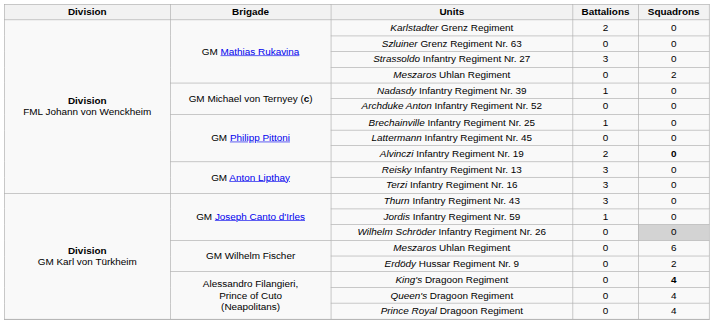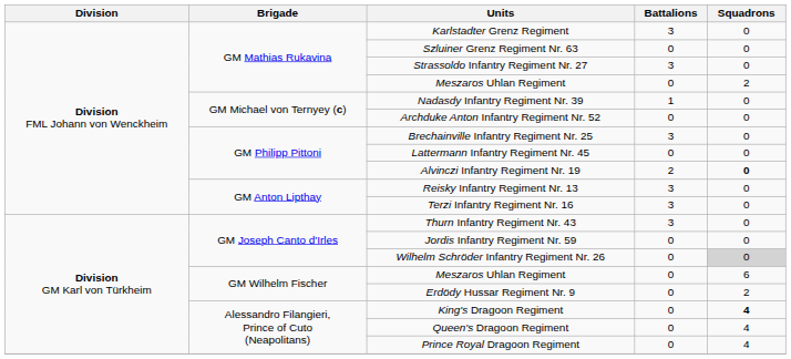Karlstadter Grenz Regiment | Battalions: 2 -> 3
Brechainville Infantry Regiment Nr. 25 | Battalions: 1 -> 3
Jordis Infantry Regiment Nr. 59 | Battalions: 1 -> 0
